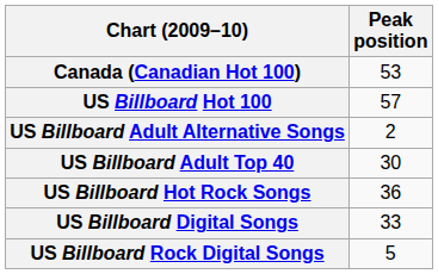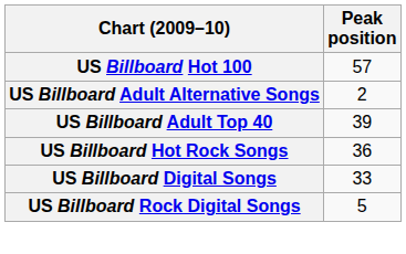- row: Canada (Canadian Hot 100) | 53
US Billboard Adult Top 40 | Peak position: 30 -> 39
